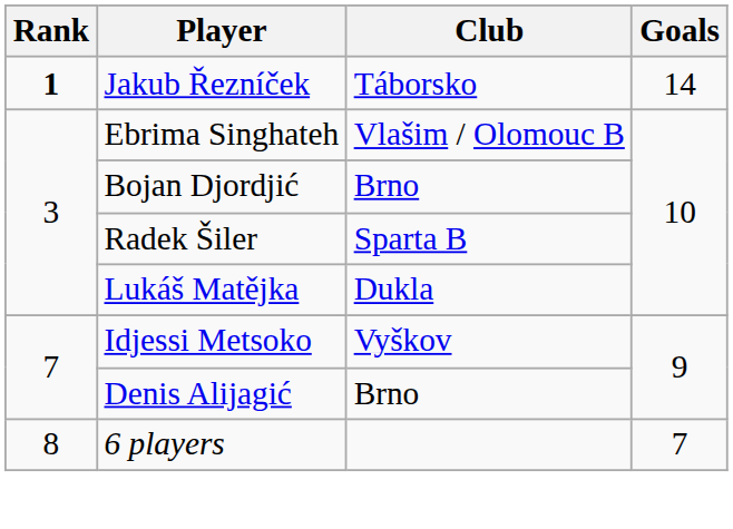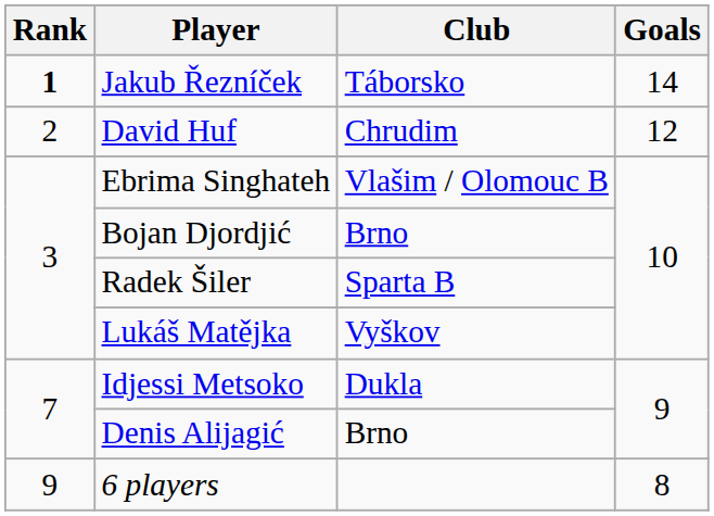+ row: 2 | David Huf | Chrudim | 12
Lukáš Matějka | Club: Dukla -> Vyškov
Idjessi Metsoko | Club: Vyškov -> Dukla
6 players | Rank: 8 -> 9
6 players | Goals: 7 -> 8
